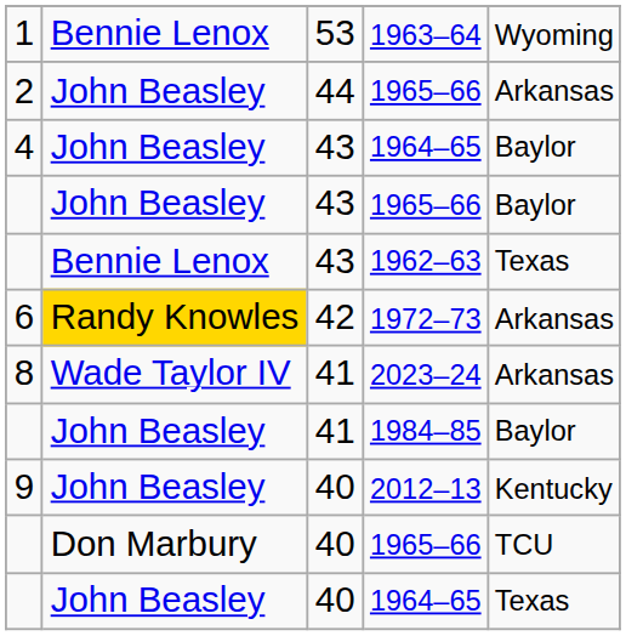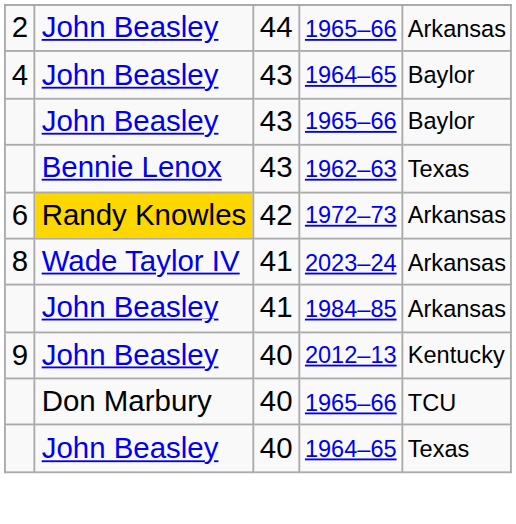- row: 1 | Bennie Lenox | 53 | 1963–64 | Wyoming
1984–85 | column 5: Baylor -> Arkansas
